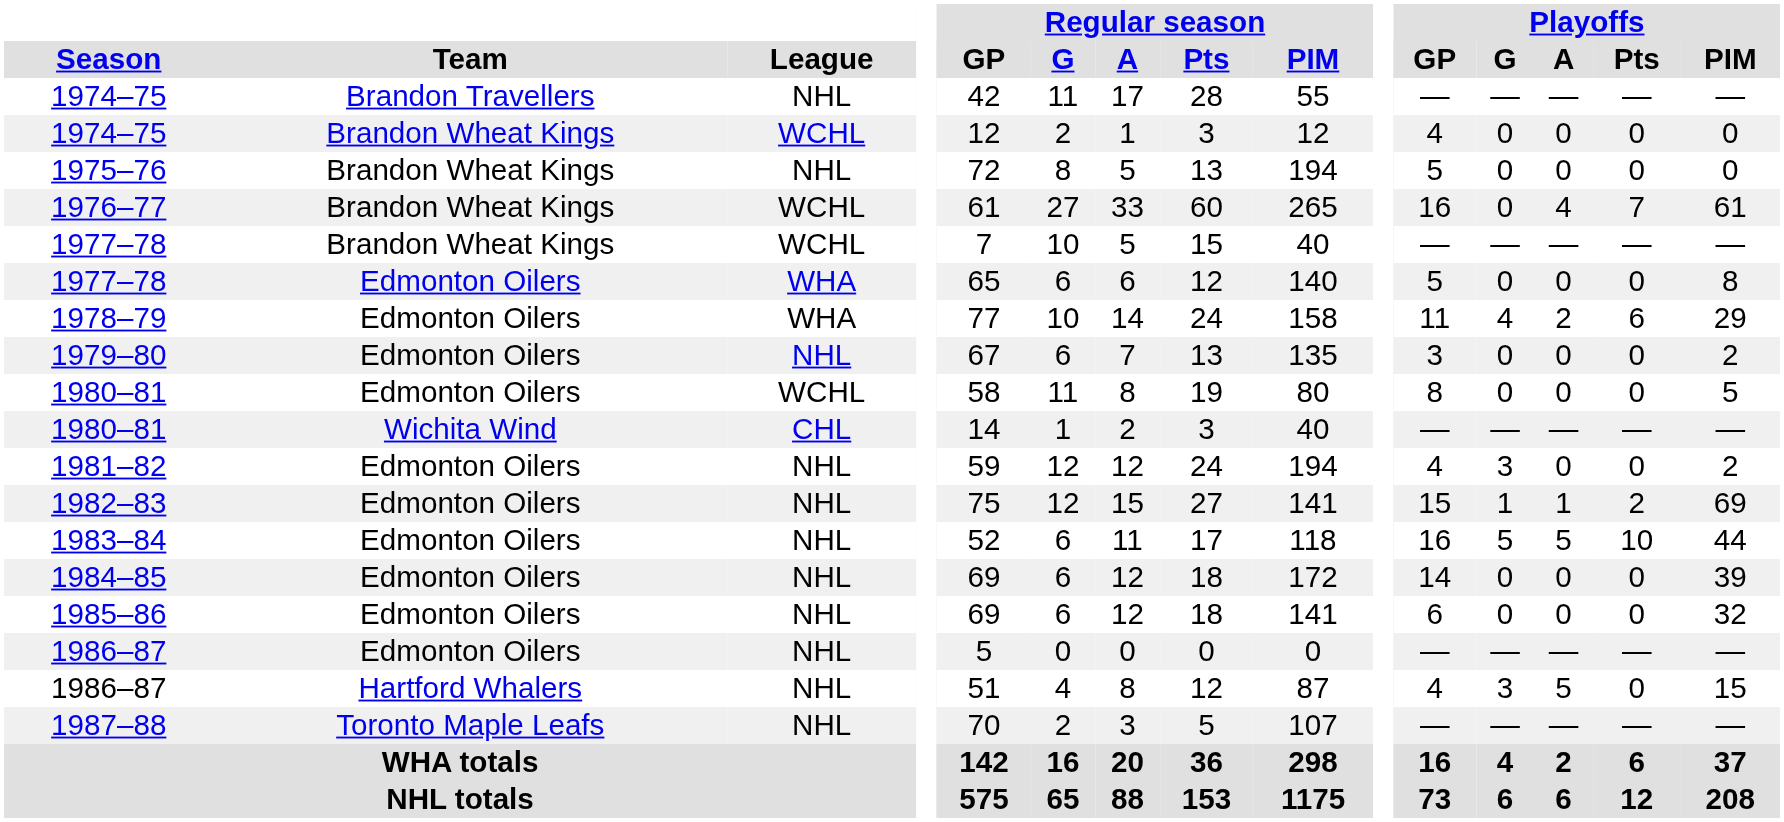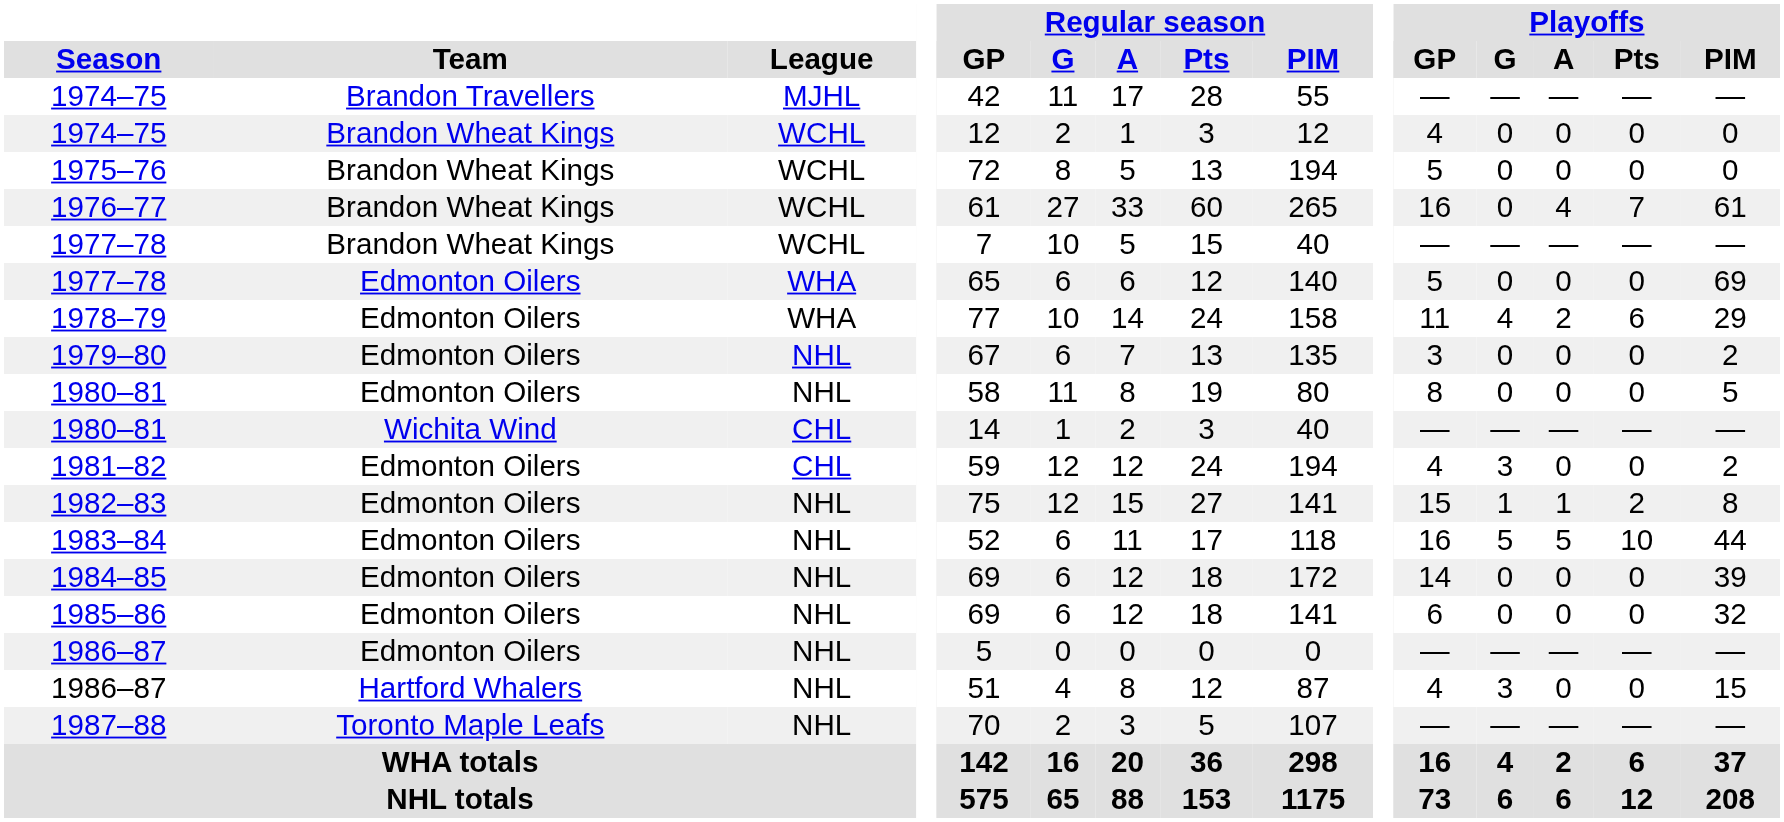1974–75 / Brandon Travellers | League: NHL -> MJHL
1975–76 | League: NHL -> WCHL
1977–78 / Edmonton Oilers | Playoffs / PIM: 8 -> 69
1980–81 / Edmonton Oilers | League: WCHL -> NHL
1981–82 | League: NHL -> CHL
1982–83 | Playoffs / PIM: 69 -> 8
1986–87 / Hartford Whalers | Playoffs / A: 5 -> 0
